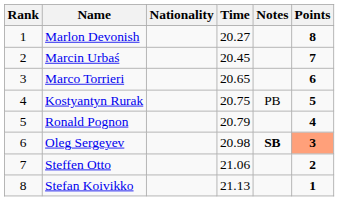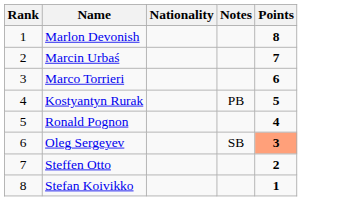- column: Time | 20.27 | 20.45 | 20.65 | 20.75 | 20.79 | 20.98 | 21.06 | 21.13
Oleg Sergeyev | Notes: bold -> normal
